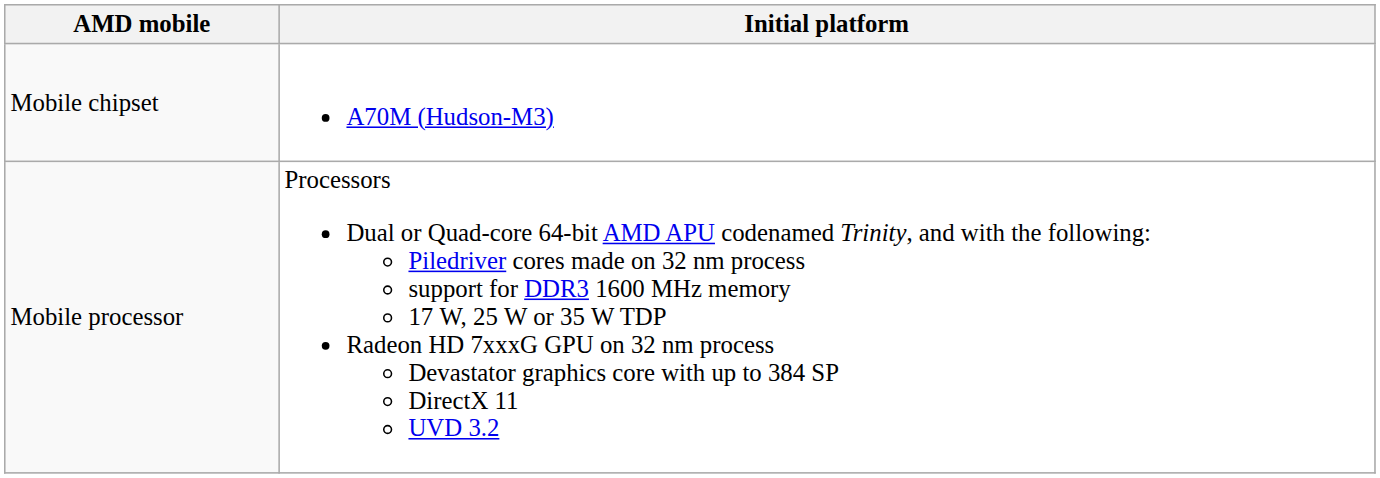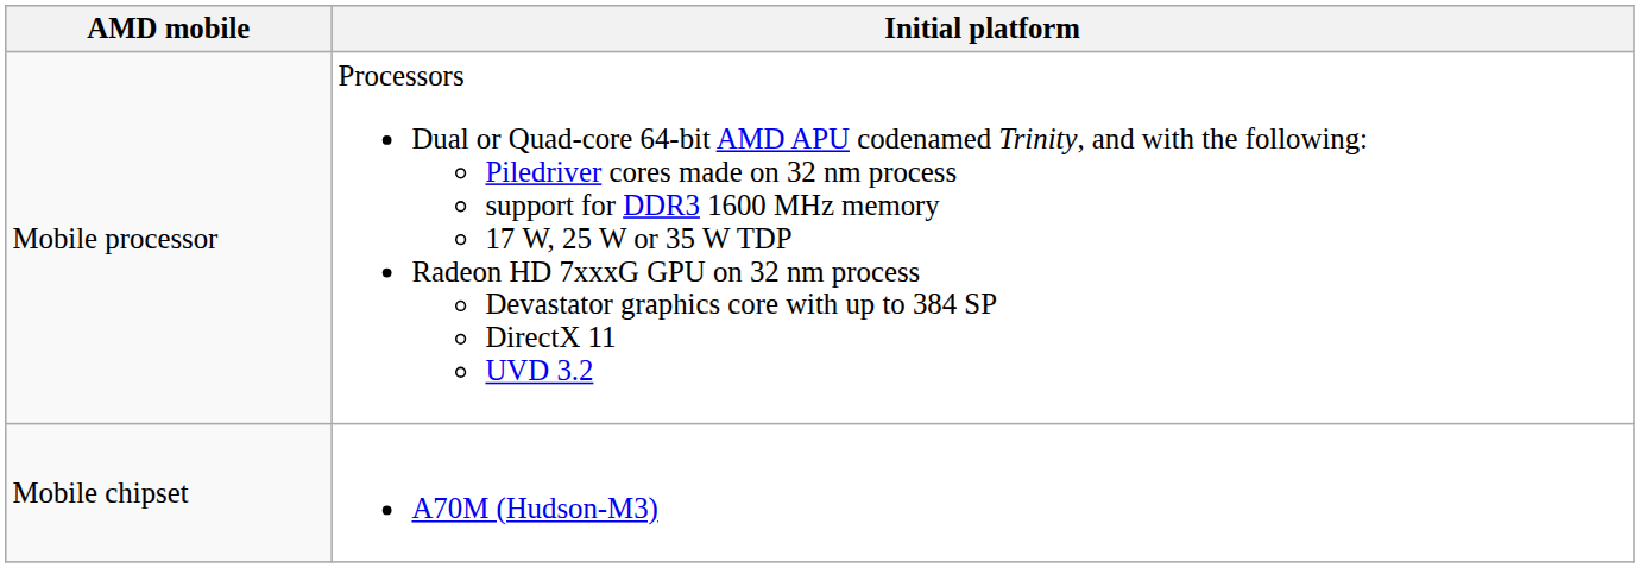rows swapped: Mobile processor <-> Mobile chipset
